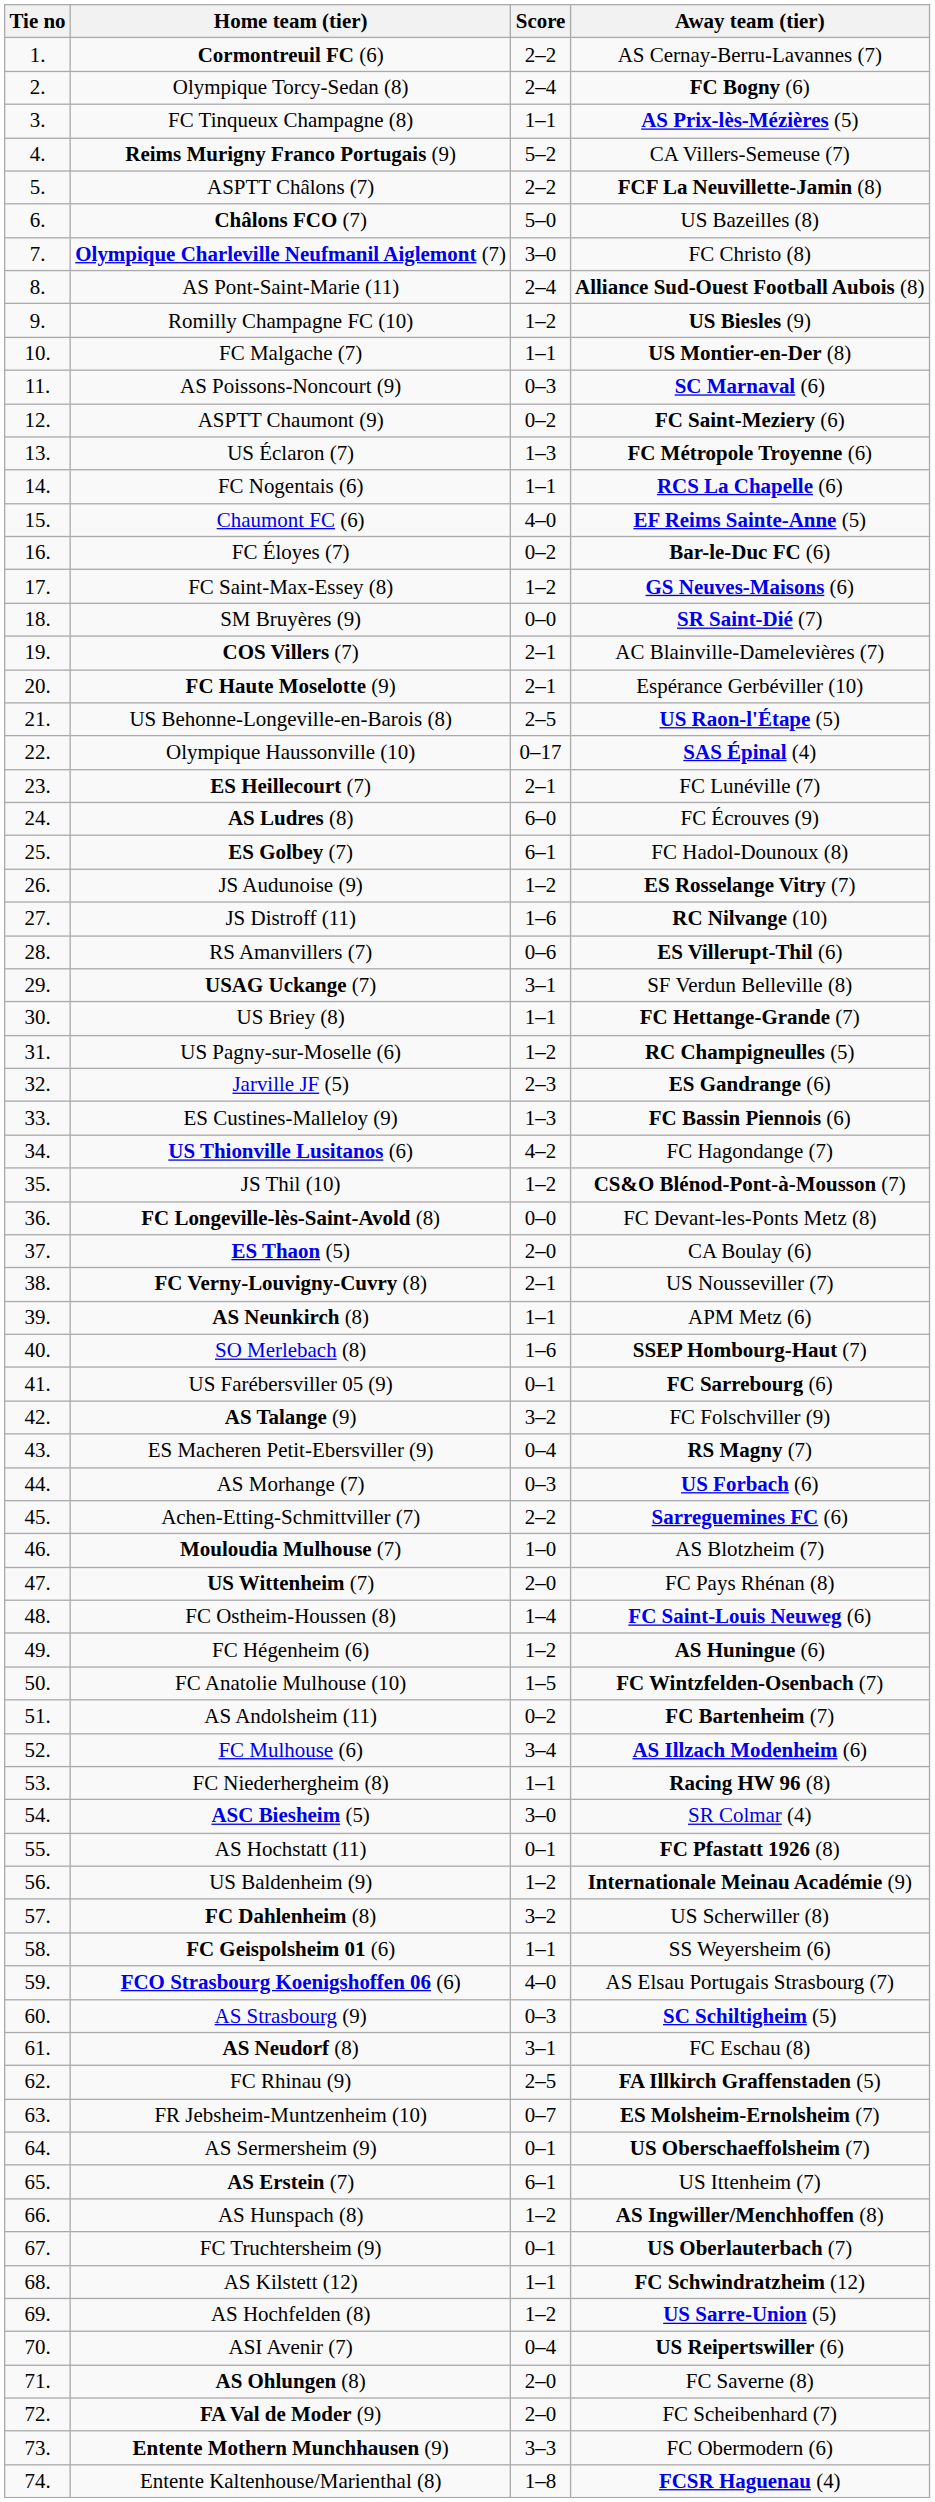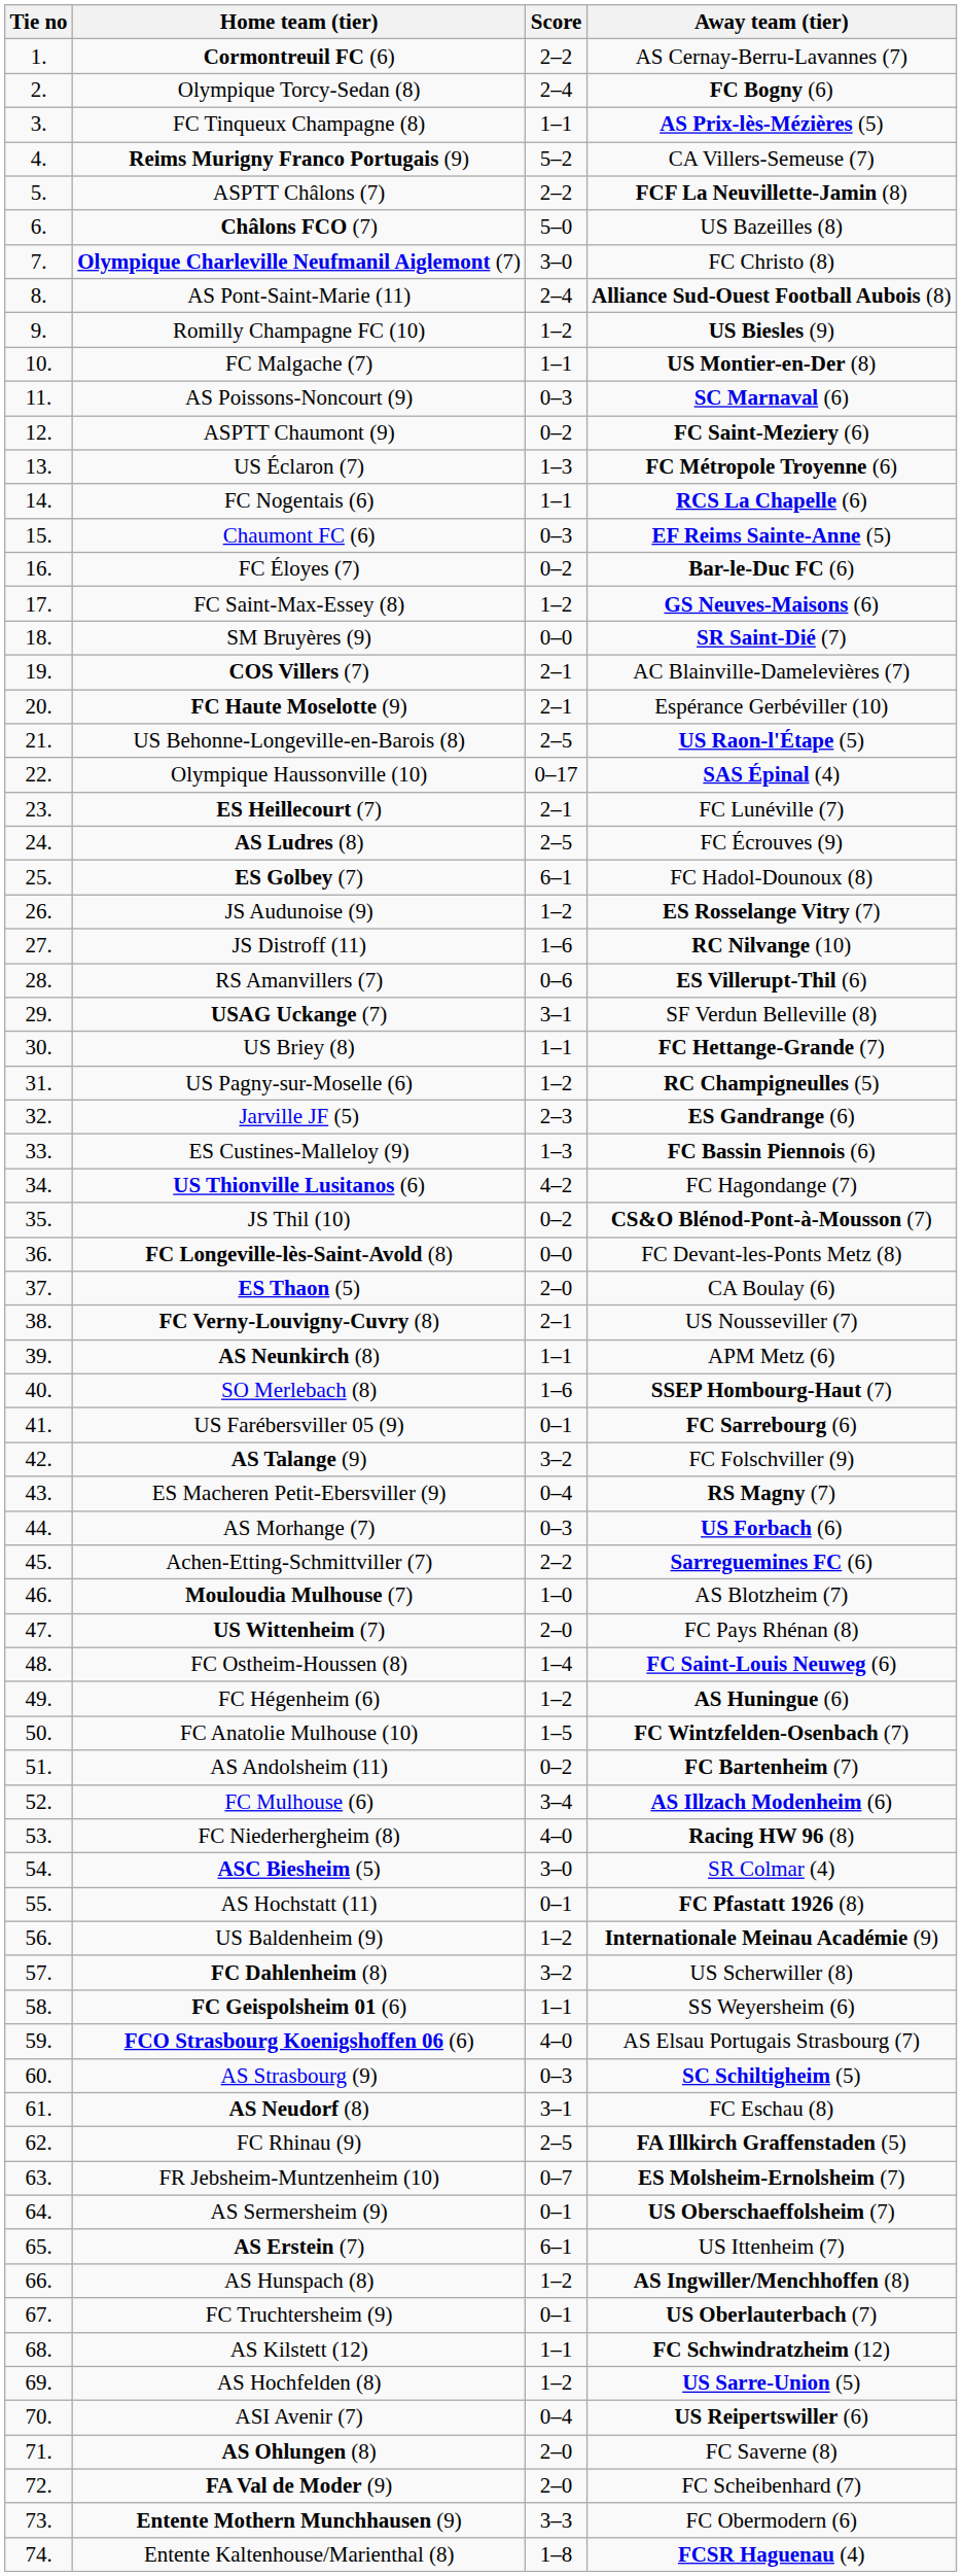Chaumont FC (6) | Score: 4–0 -> 0–3
AS Ludres (8) | Score: 6–0 -> 2–5
JS Thil (10) | Score: 1–2 -> 0–2
FC Niederhergheim (8) | Score: 1–1 -> 4–0
